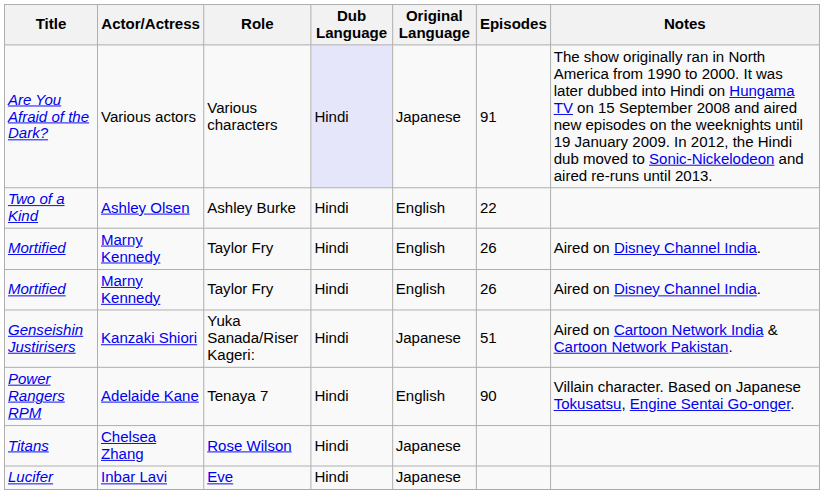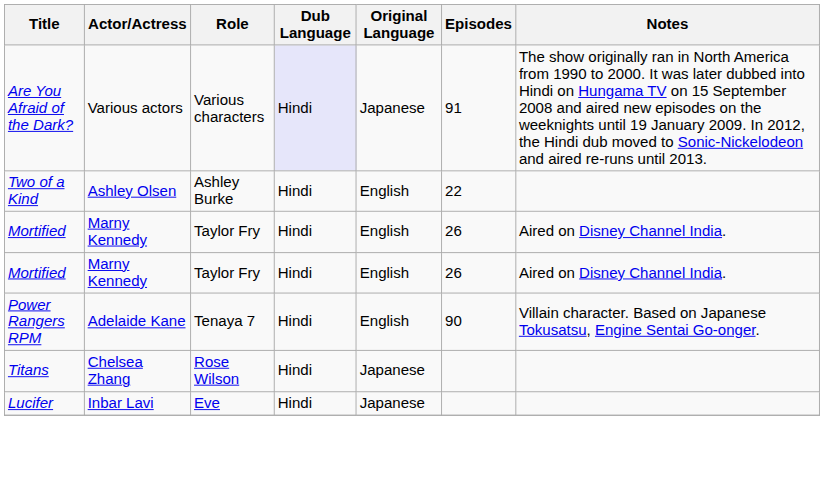- row: Genseishin Justirisers | Kanzaki Shiori | Yuka Sanada/Riser Kageri: | Hindi | Japanese | 51 | Aired on Cartoon Network India & Cartoon Network Pakistan.
